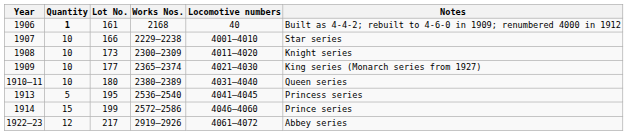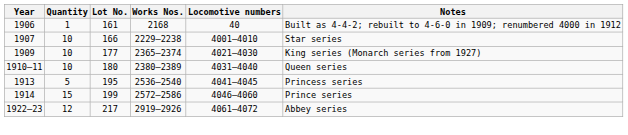1906 | Quantity: bold -> normal
- row: 1908 | 10 | 173 | 2300–2309 | 4011–4020 | Knight series
